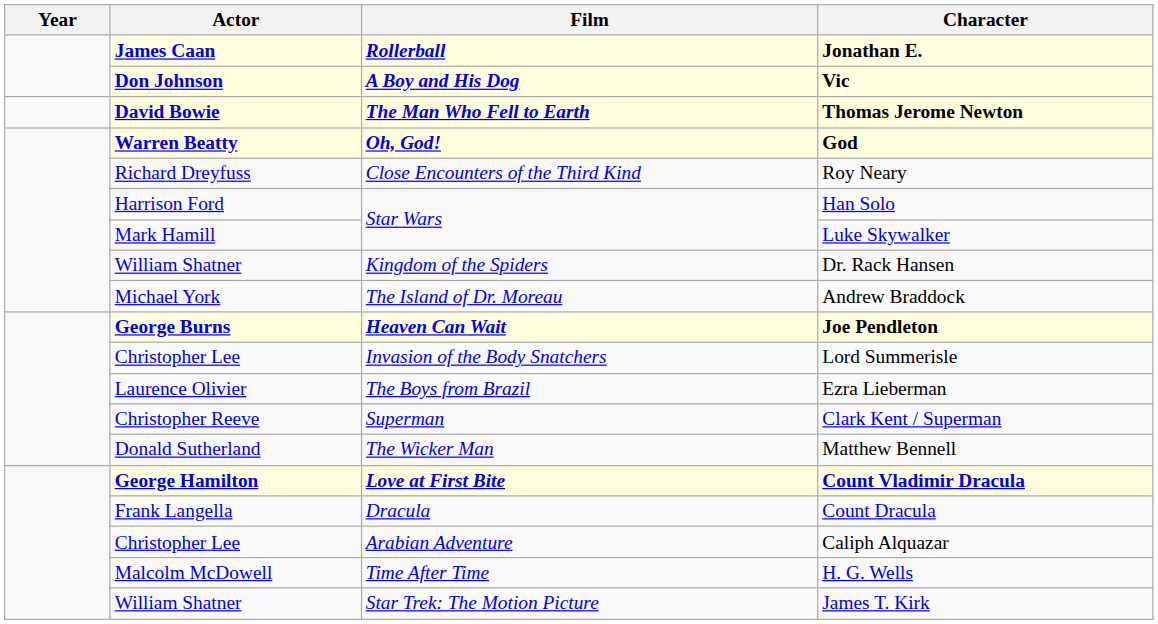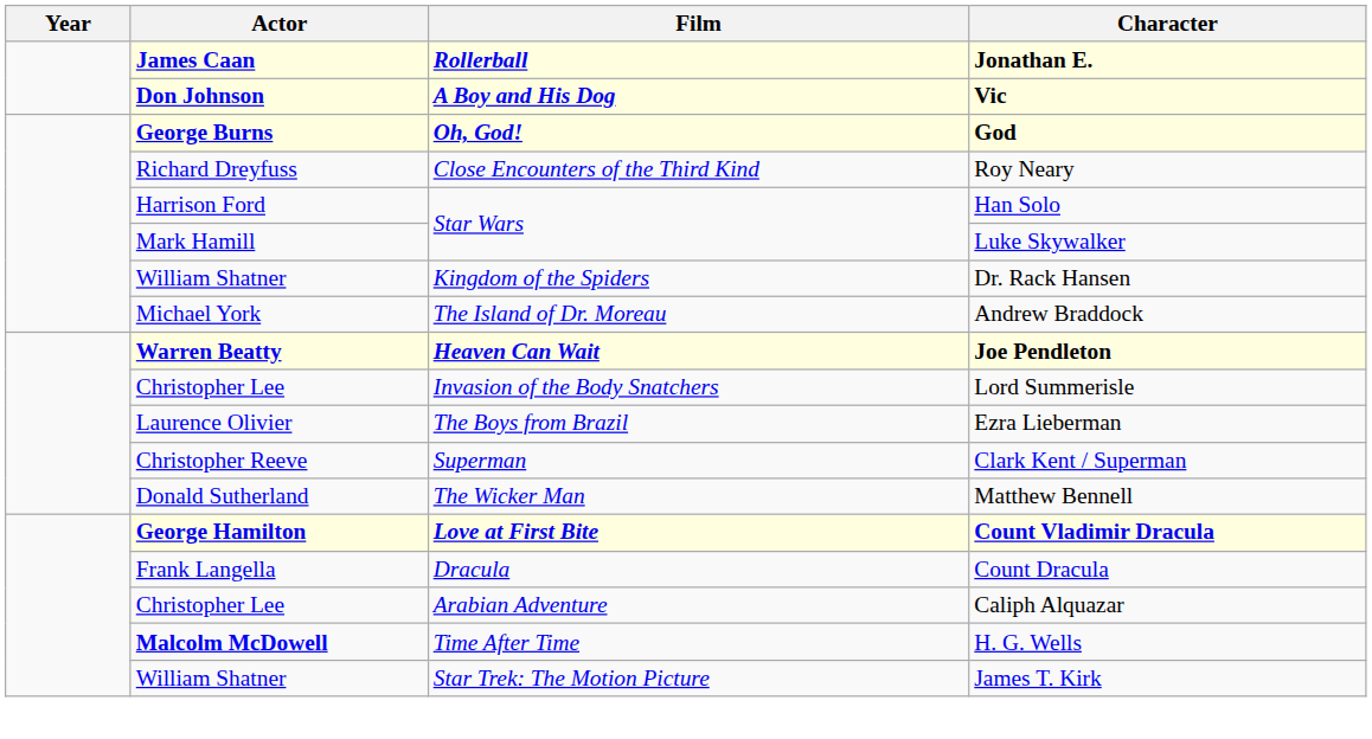- row: David Bowie | The Man Who Fell to Earth | Thomas Jerome Newton
God | Actor: Warren Beatty -> George Burns
Joe Pendleton | Actor: George Burns -> Warren Beatty
H. G. Wells | Actor: normal -> bold
